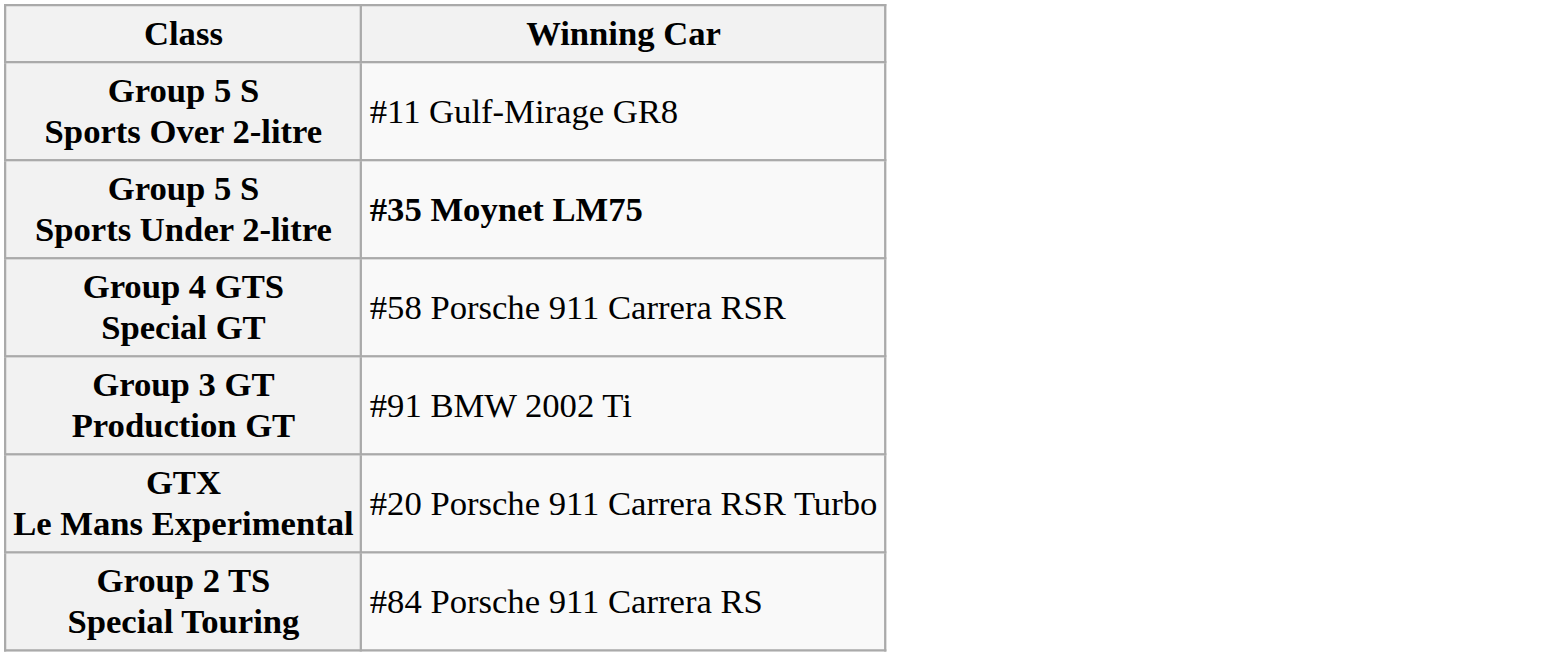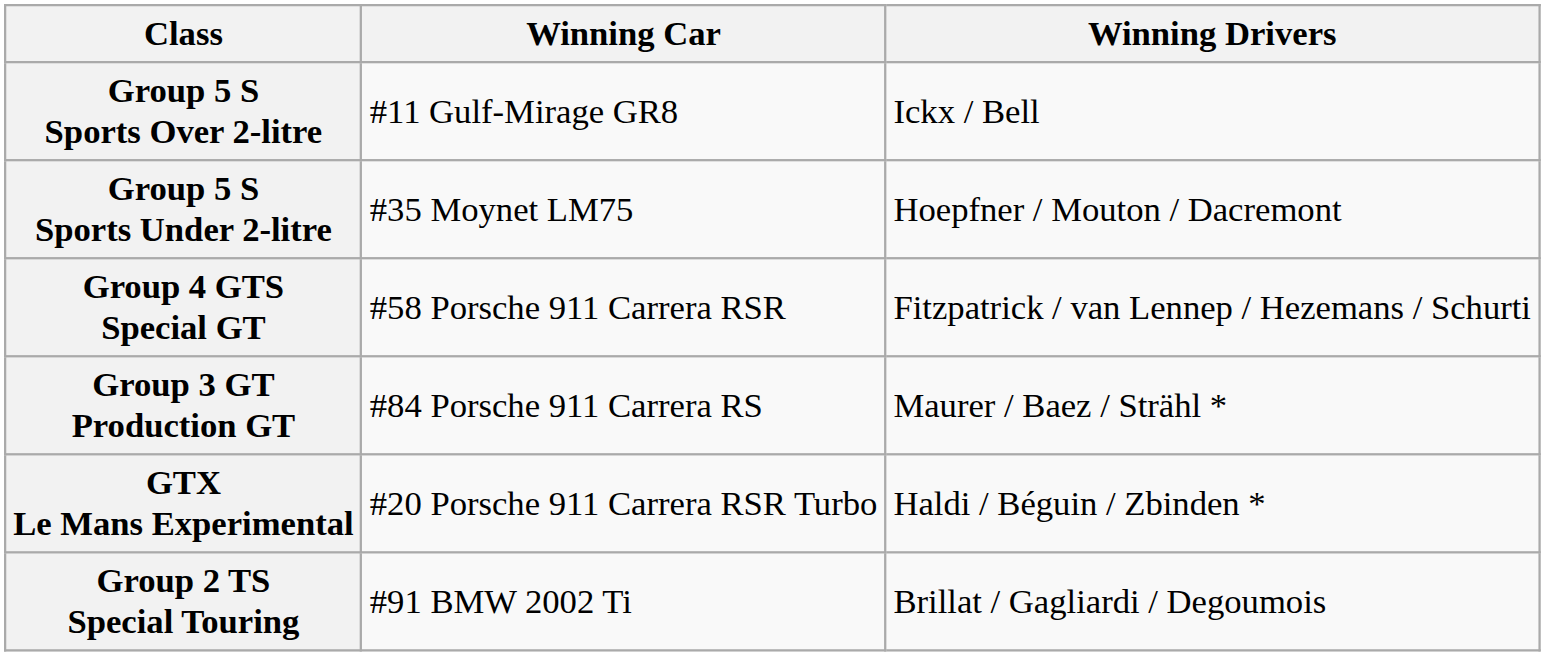+ column: Winning Drivers | Ickx / Bell | Hoepfner / Mouton / Dacremont | Fitzpatrick / van Lennep / Hezemans / Schurti | Maurer / Baez / Strähl * | Haldi / Béguin / Zbinden * | Brillat / Gagliardi / Degoumois
Group 5 S Sports Under 2-litre | Winning Car: bold -> normal
Group 3 GT Production GT | Winning Car: #91 BMW 2002 Ti -> #84 Porsche 911 Carrera RS
Group 2 TS Special Touring | Winning Car: #84 Porsche 911 Carrera RS -> #91 BMW 2002 Ti
